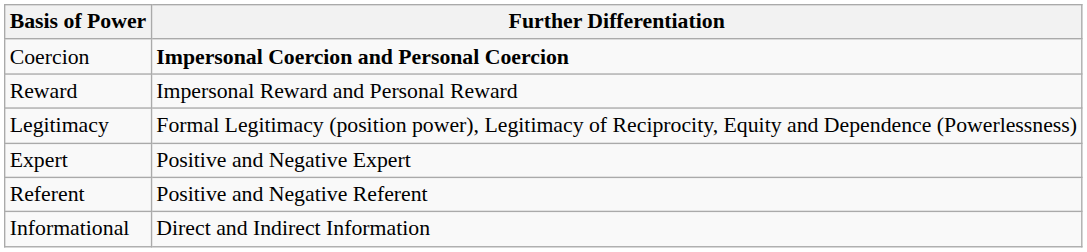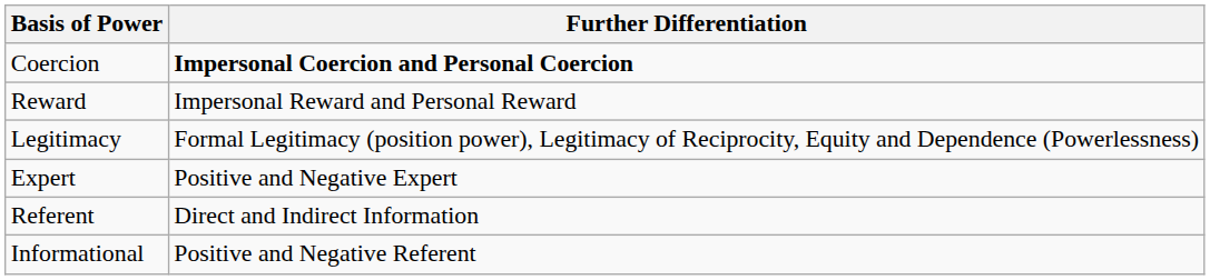Referent | Further Differentiation: Positive and Negative Referent -> Direct and Indirect Information
Informational | Further Differentiation: Direct and Indirect Information -> Positive and Negative Referent
